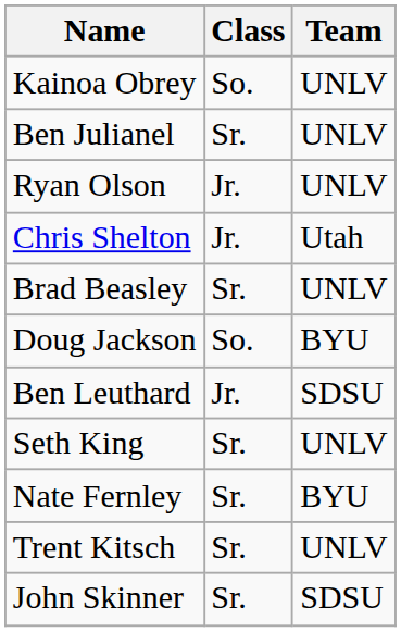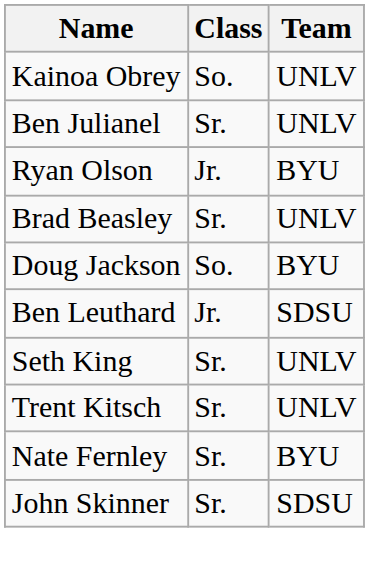Ryan Olson | Team: UNLV -> BYU
- row: Chris Shelton | Jr. | Utah
rows swapped: Nate Fernley <-> Trent Kitsch
